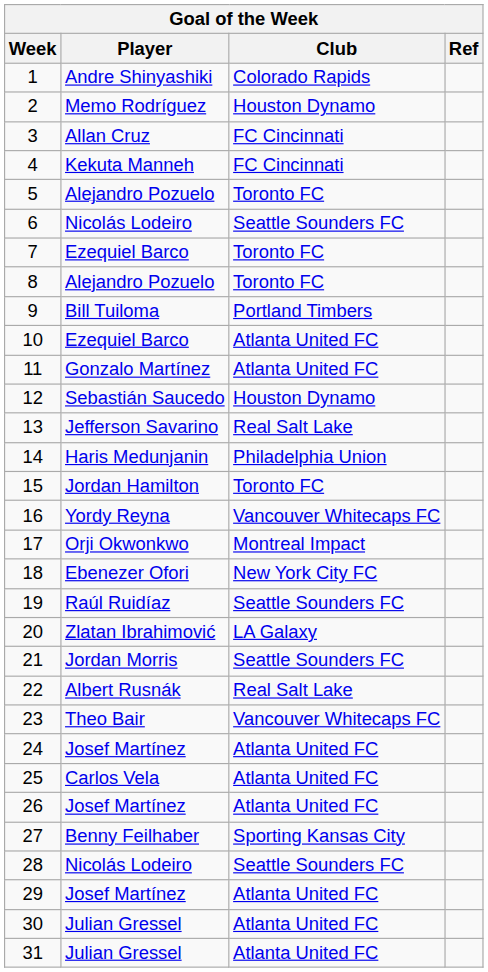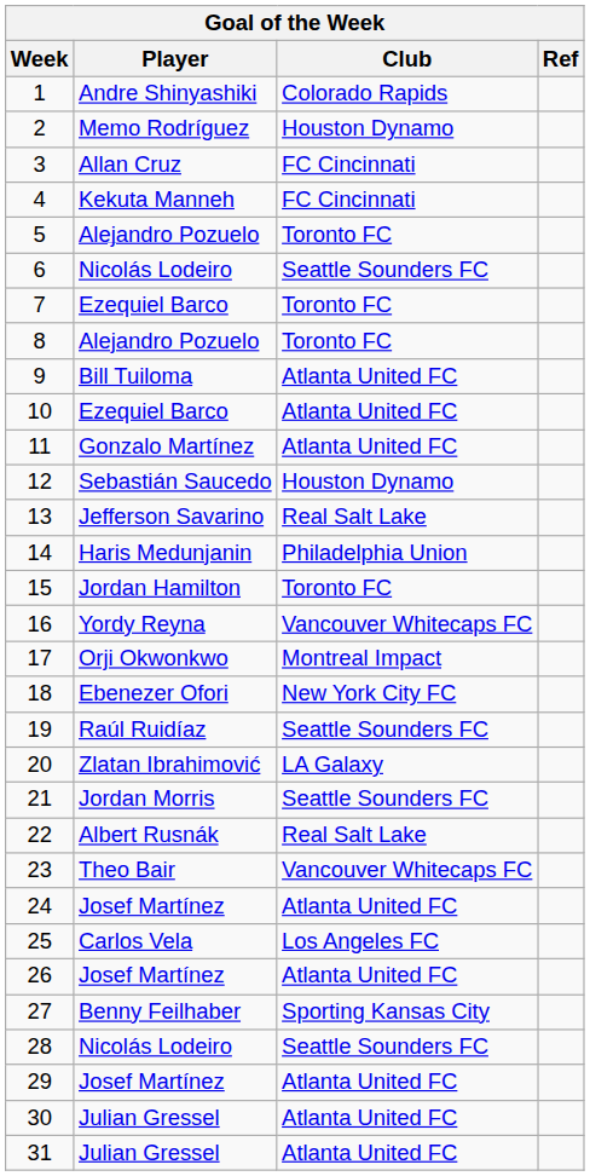9 | Club: Portland Timbers -> Atlanta United FC
25 | Club: Atlanta United FC -> Los Angeles FC
